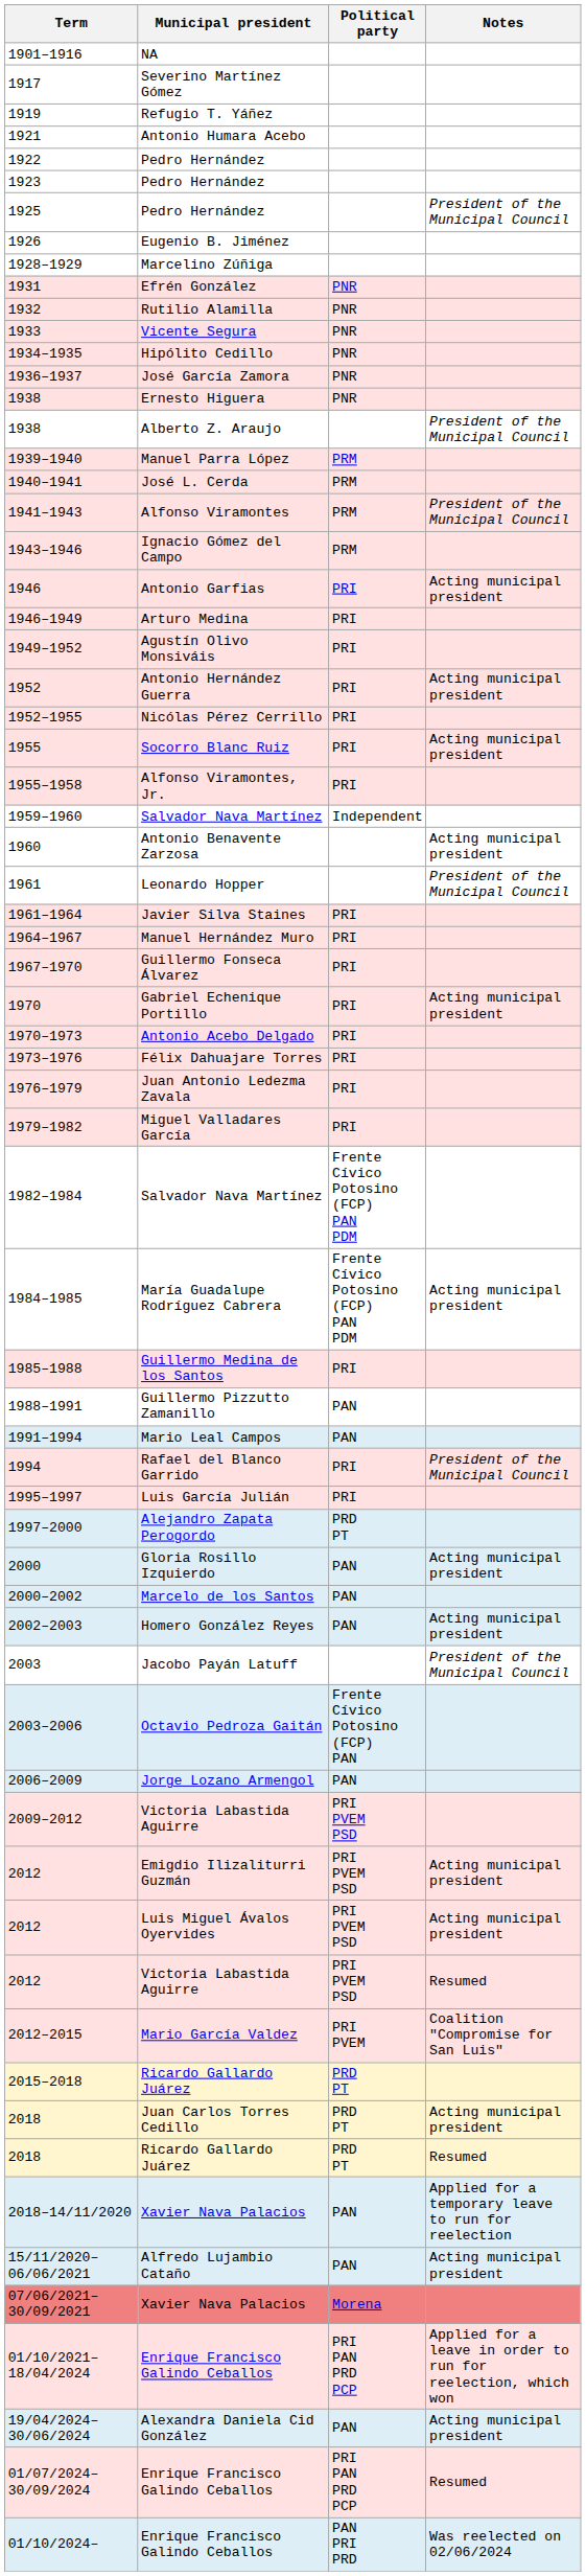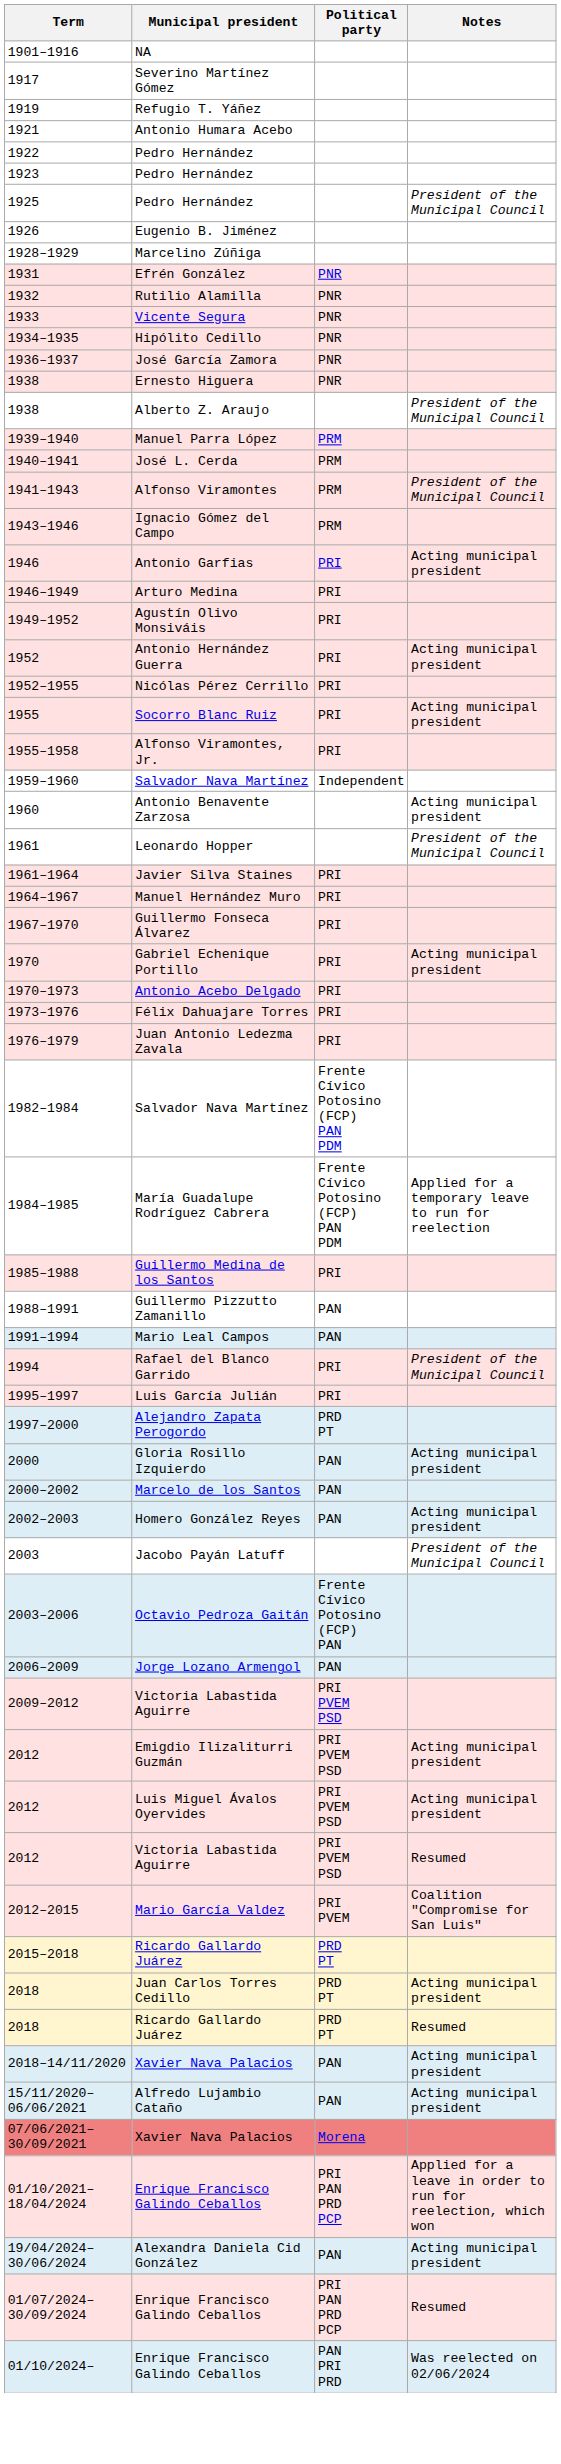- row: 1979–1982 | Miguel Valladares García | PRI
1984–1985 | Notes: Acting municipal president -> Applied for a temporary leave to run for reelection
2018–14/11/2020 | Notes: Applied for a temporary leave to run for reelection -> Acting municipal president
